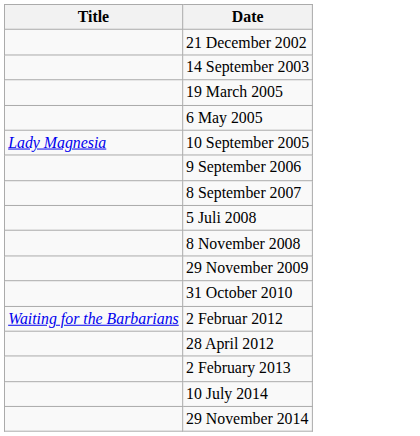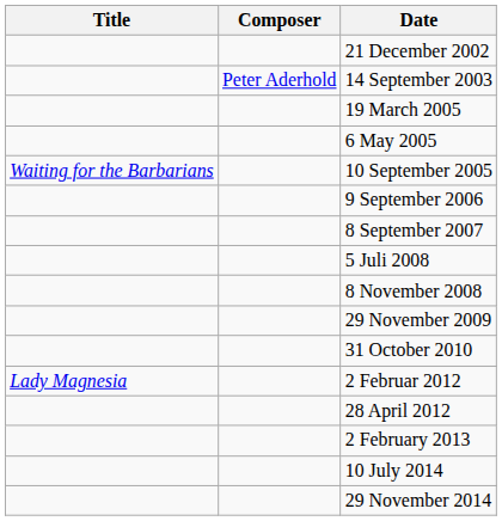+ column: Composer | Peter Aderhold
10 September 2005 | Title: Lady Magnesia -> Waiting for the Barbarians
2 Februar 2012 | Title: Waiting for the Barbarians -> Lady Magnesia
